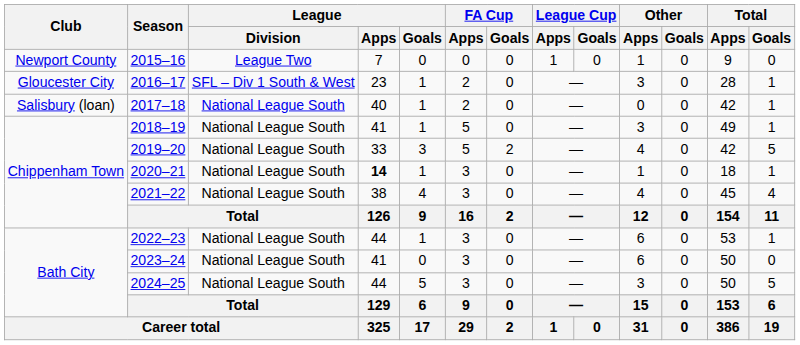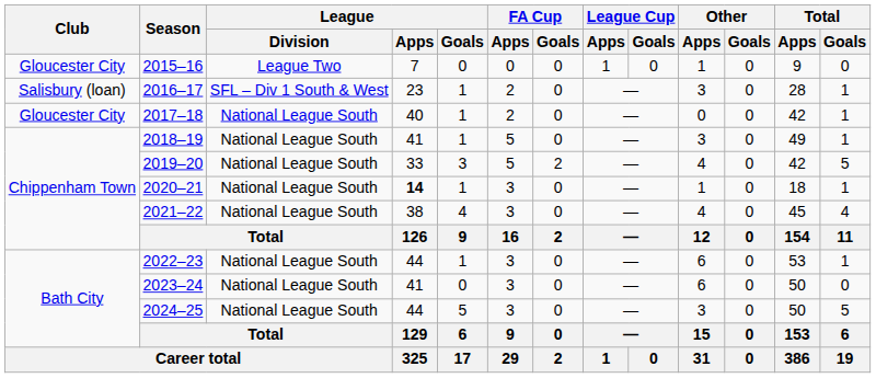2015–16 | Club: Newport County -> Gloucester City
2016–17 | Club: Gloucester City -> Salisbury (loan)
2017–18 | Club: Salisbury (loan) -> Gloucester City
